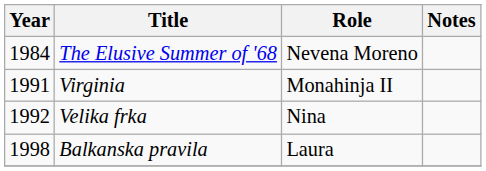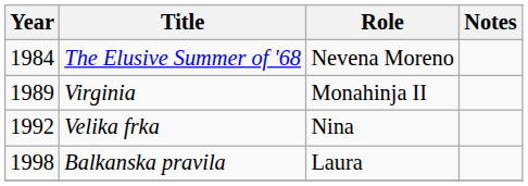Virginia | Year: 1991 -> 1989
